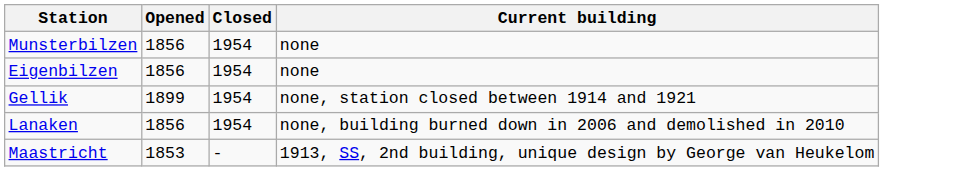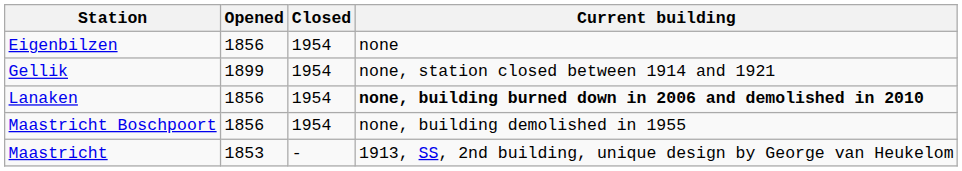- row: Munsterbilzen | 1856 | 1954 | none
Lanaken | Current building: normal -> bold
+ row: Maastricht Boschpoort | 1856 | 1954 | none, building demolished in 1955
